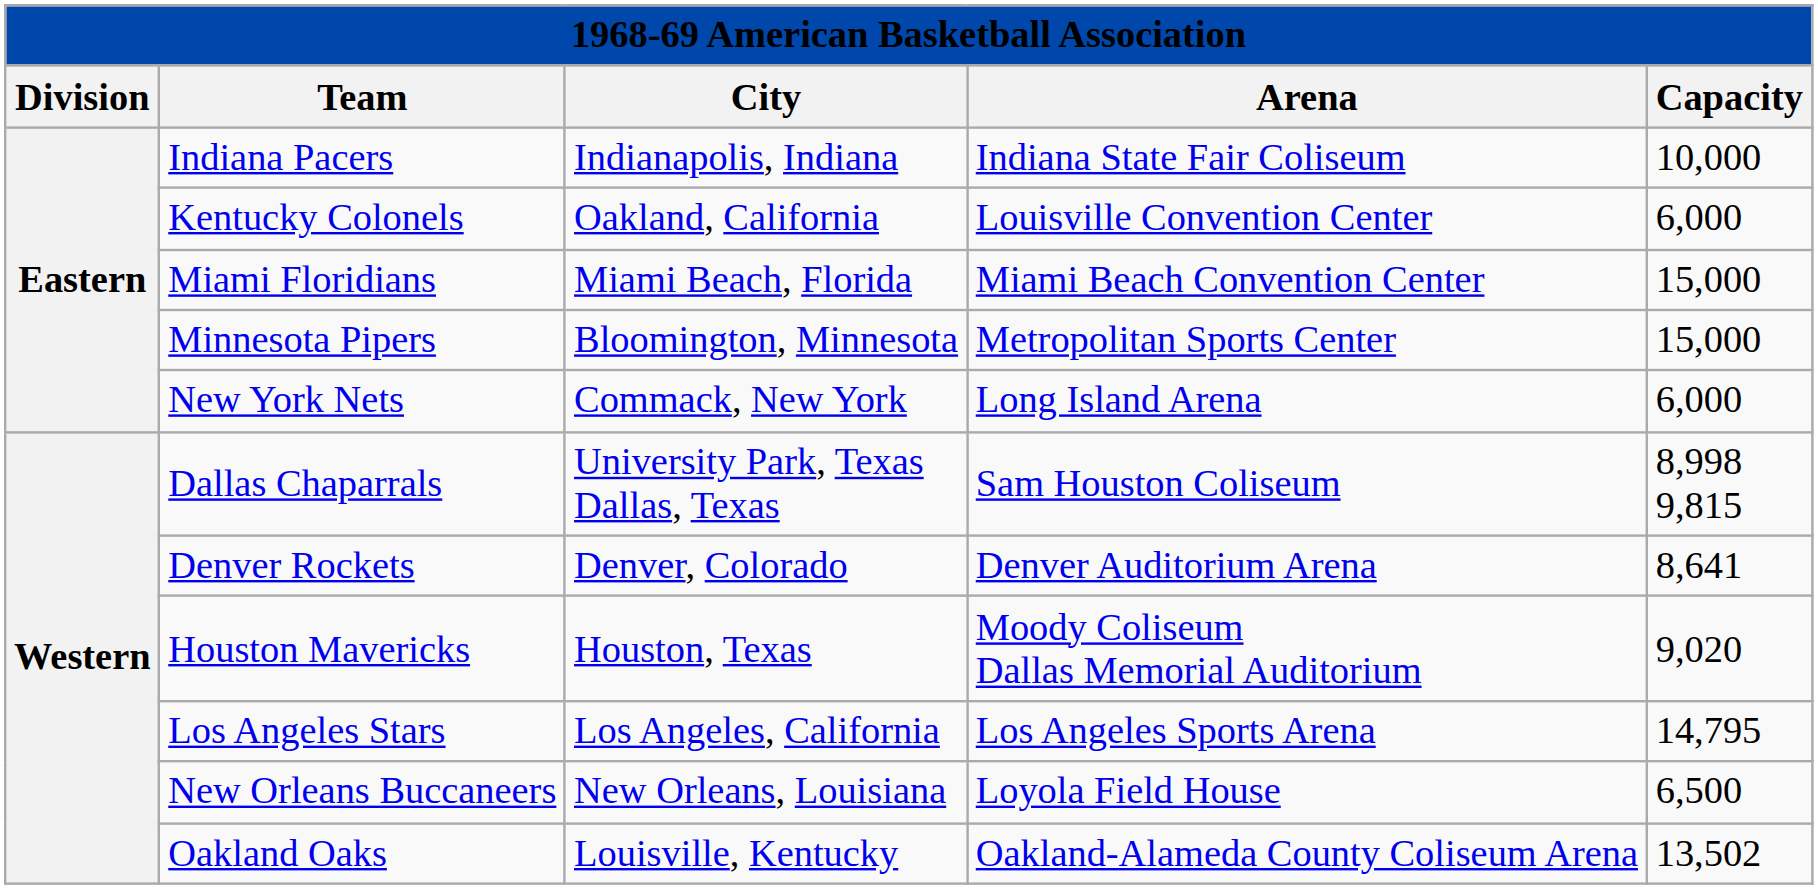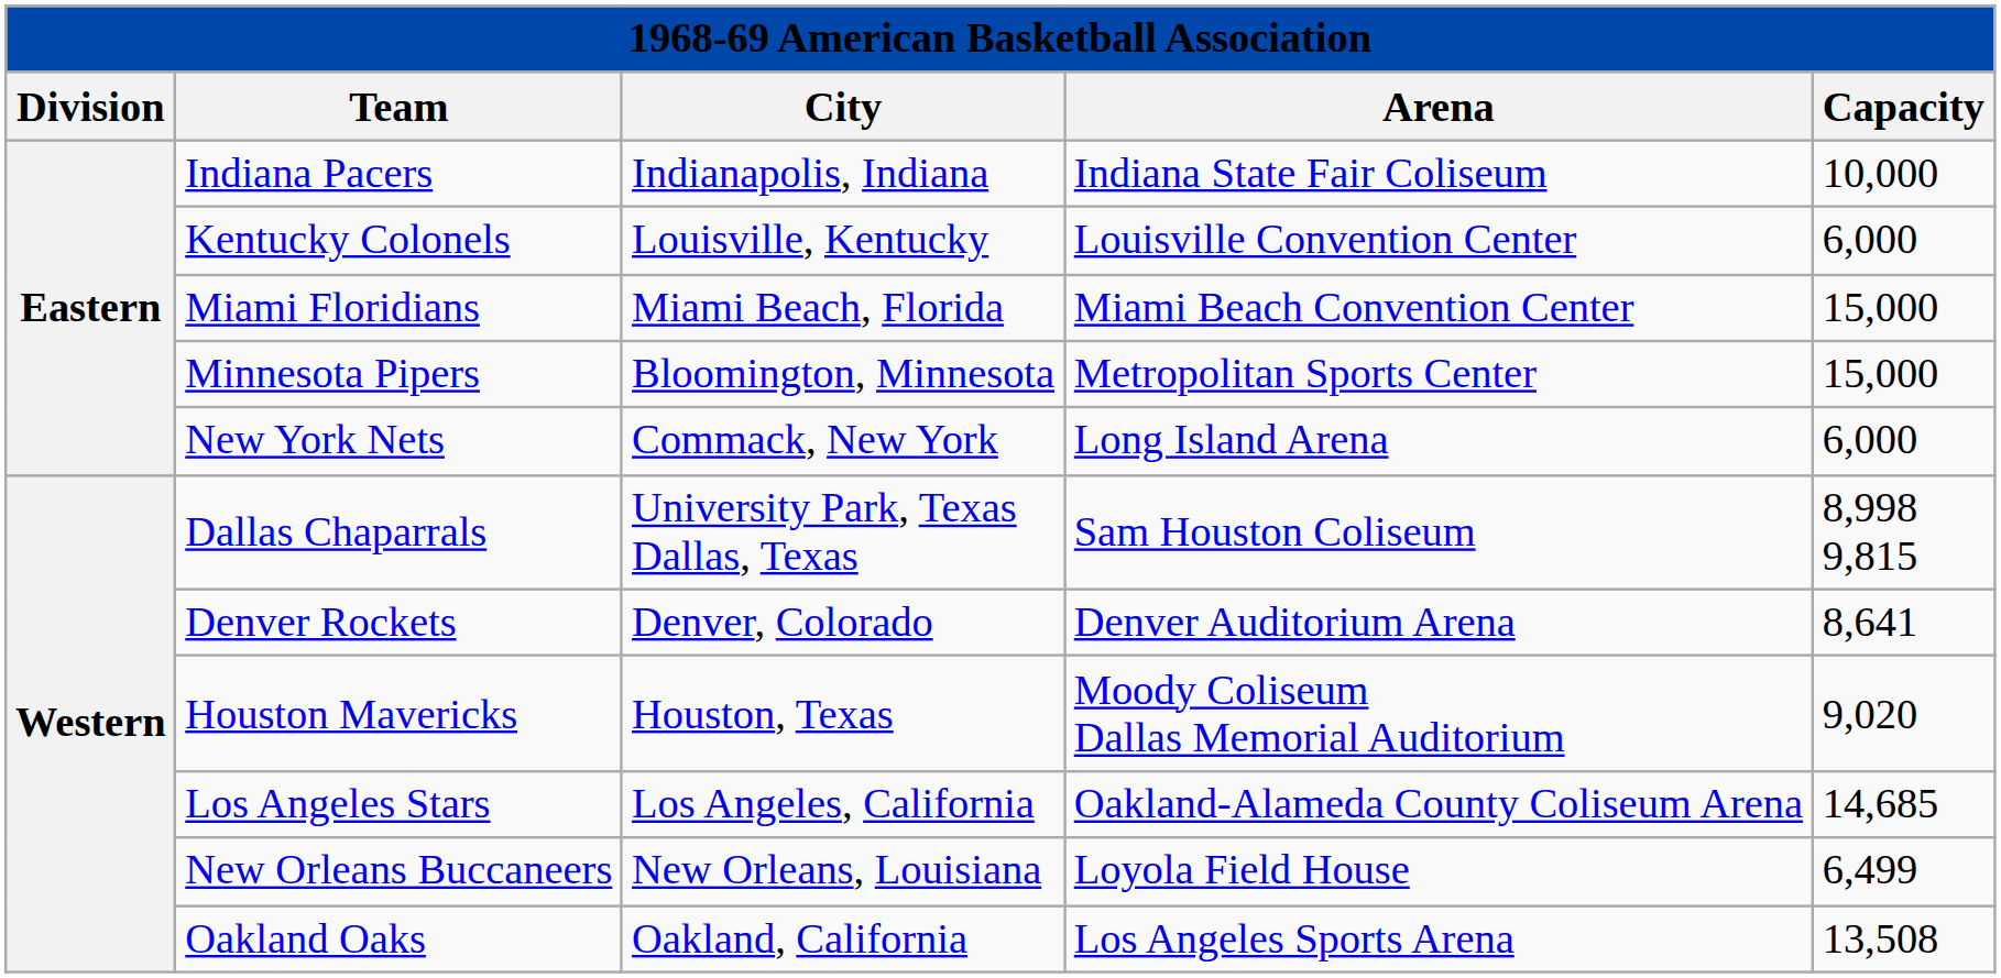Kentucky Colonels | City: Oakland, California -> Louisville, Kentucky
Los Angeles Stars | Arena: Los Angeles Sports Arena -> Oakland-Alameda County Coliseum Arena
Los Angeles Stars | Capacity: 14,795 -> 14,685
New Orleans Buccaneers | Capacity: 6,500 -> 6,499
Oakland Oaks | City: Louisville, Kentucky -> Oakland, California
Oakland Oaks | Arena: Oakland-Alameda County Coliseum Arena -> Los Angeles Sports Arena
Oakland Oaks | Capacity: 13,502 -> 13,508
